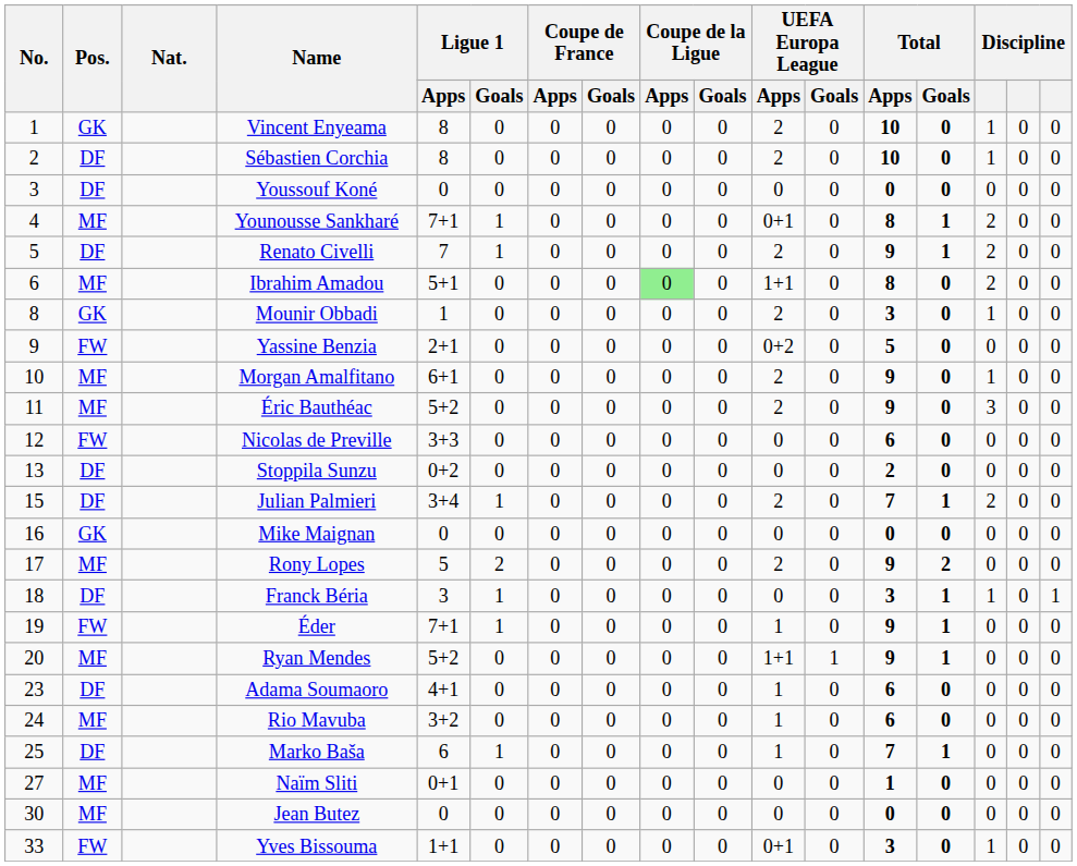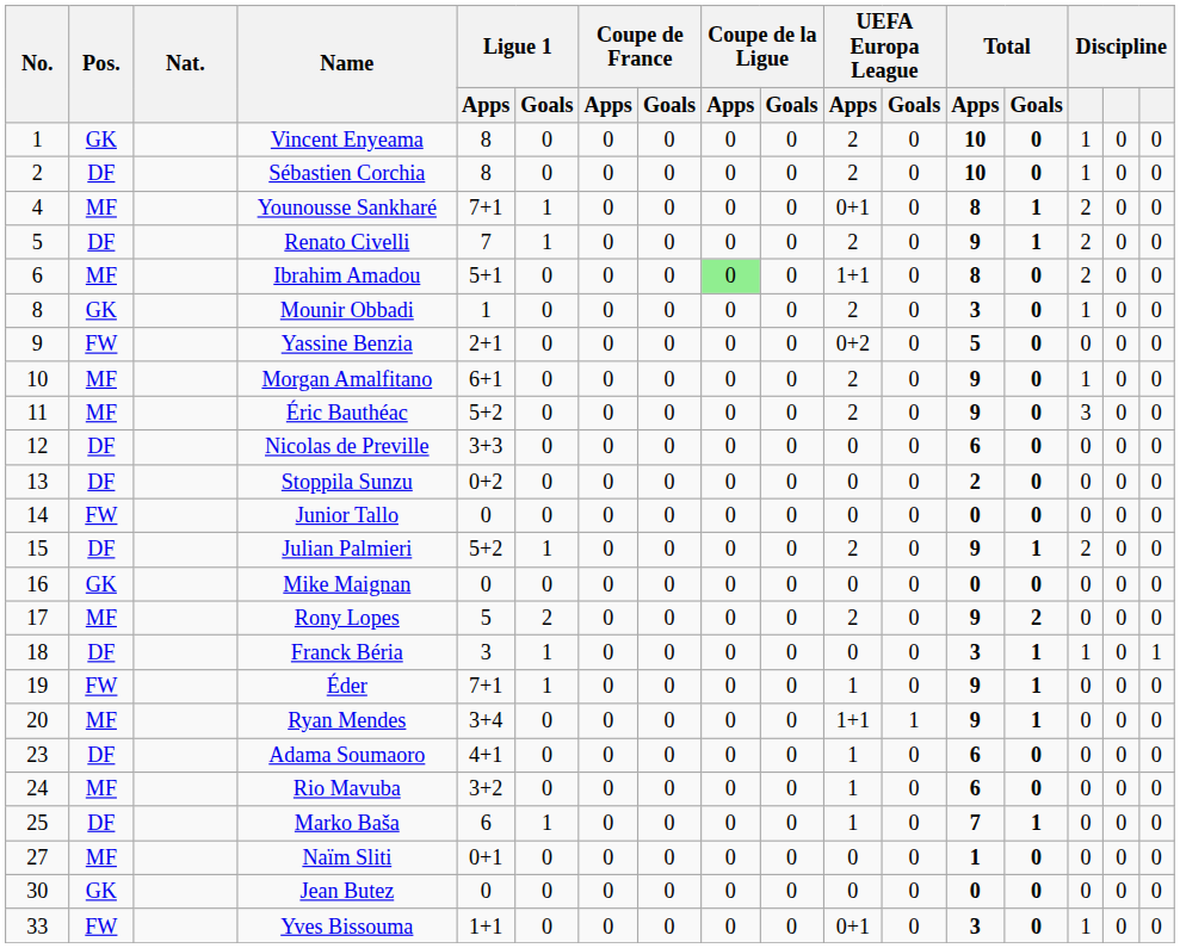- row: 3 | DF | Youssouf Koné | 0 | 0 | 0 | 0 | 0 | 0 | 0 | 0 | 0 | 0 | 0 | 0 | 0
Nicolas de Preville | Pos.: FW -> DF
+ row: 14 | FW | Junior Tallo | 0 | 0 | 0 | 0 | 0 | 0 | 0 | 0 | 0 | 0 | 0 | 0 | 0
Julian Palmieri | Ligue 1 / Apps: 3+4 -> 5+2
Julian Palmieri | Total / Apps: 7 -> 9
Ryan Mendes | Ligue 1 / Apps: 5+2 -> 3+4
Jean Butez | Pos.: MF -> GK
